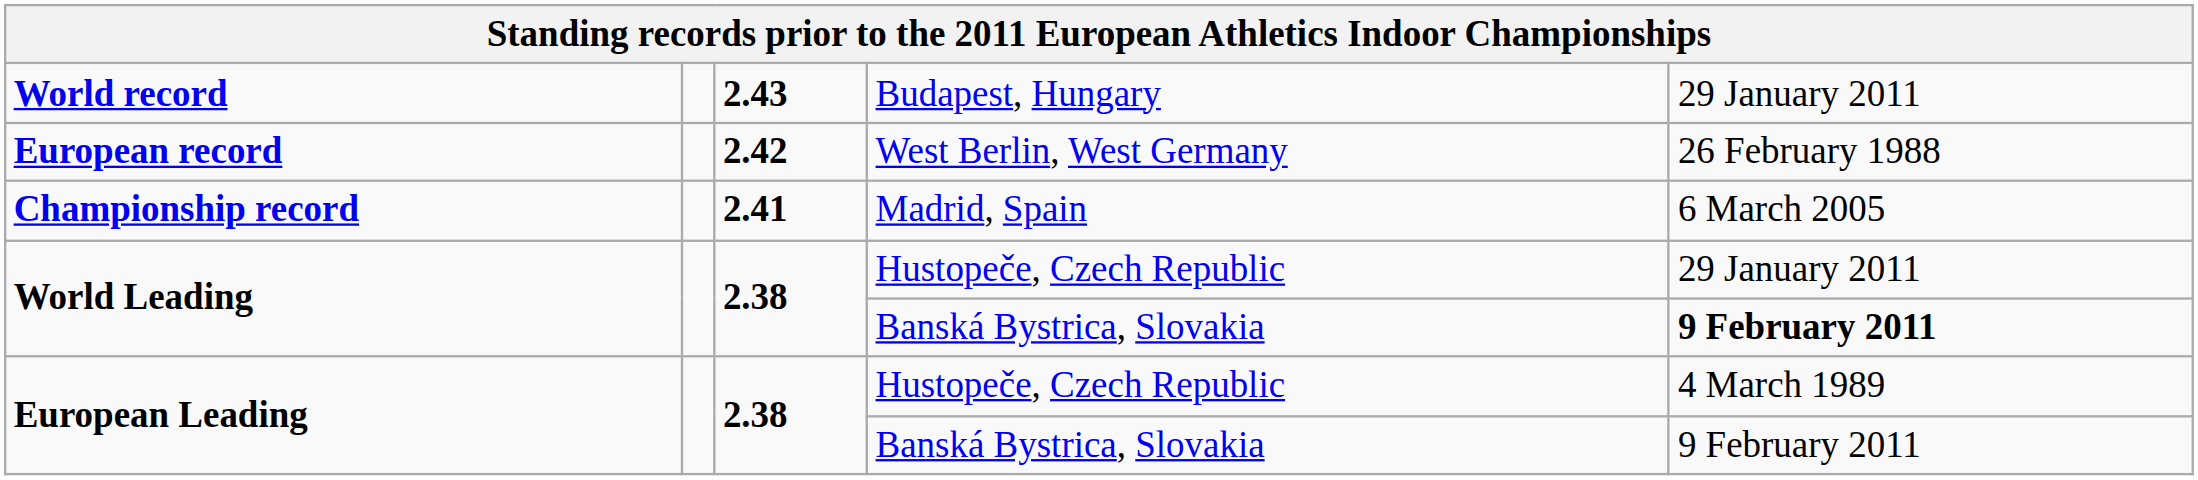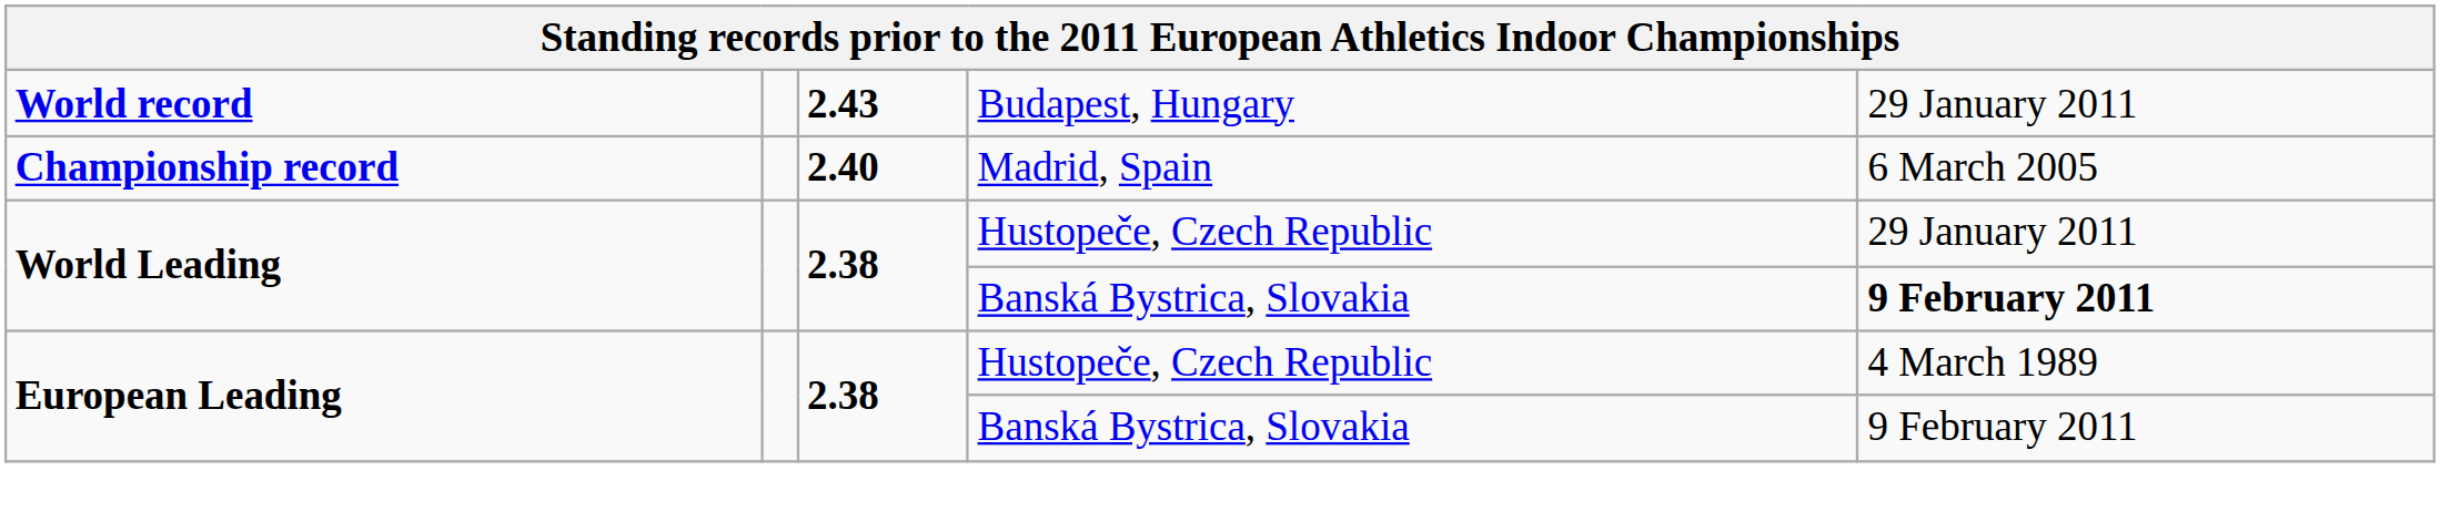- row: European record | 2.42 | West Berlin, West Germany | 26 February 1988
Championship record | column 3: 2.41 -> 2.40
